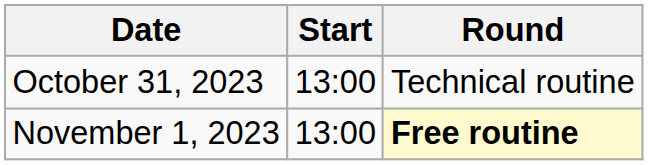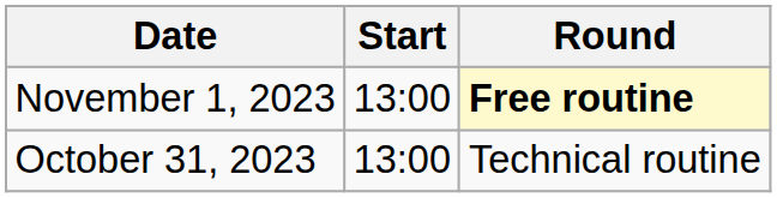rows swapped: October 31, 2023 <-> November 1, 2023
